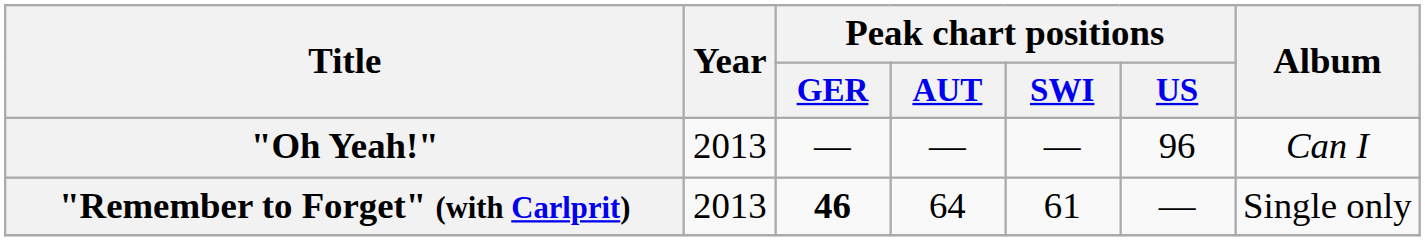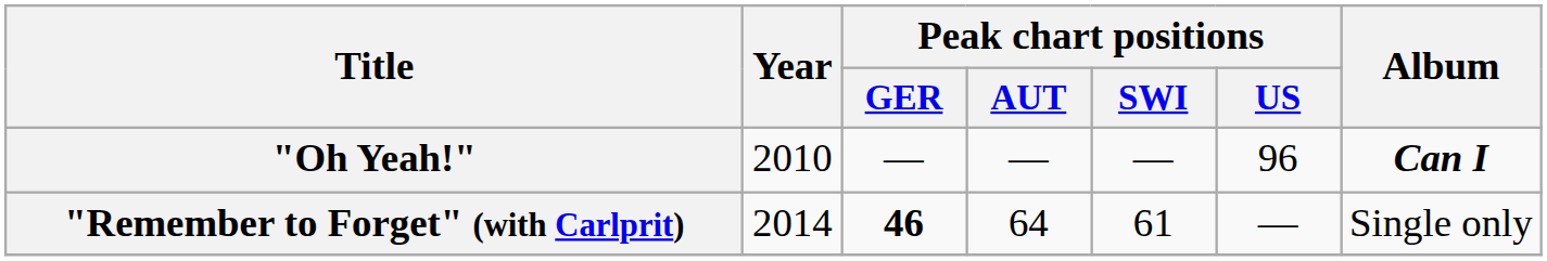"Oh Yeah!" | Year: 2013 -> 2010
"Oh Yeah!" | Album: normal -> bold
"Remember to Forget" (with Carlprit) | Year: 2013 -> 2014
